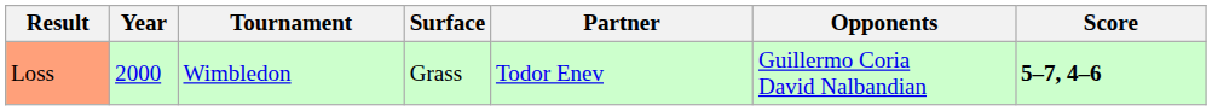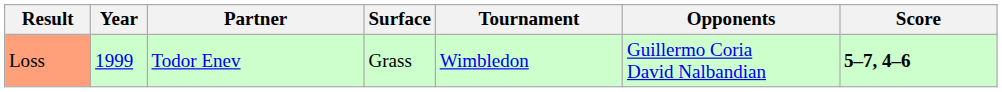columns swapped: Tournament <-> Partner
Loss | Year: 2000 -> 1999
